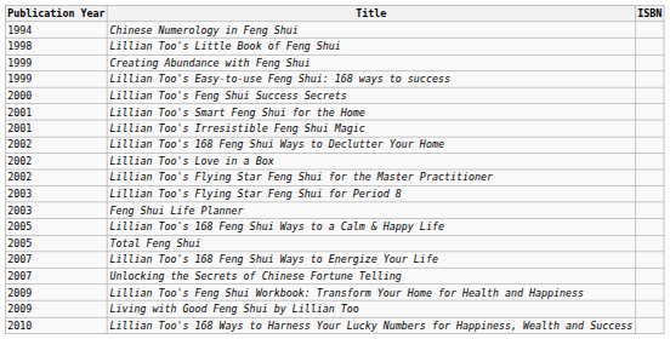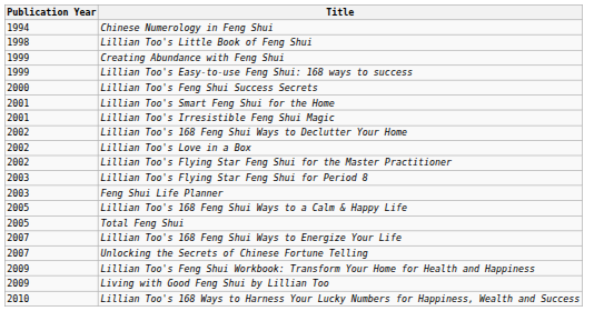- column: ISBN
